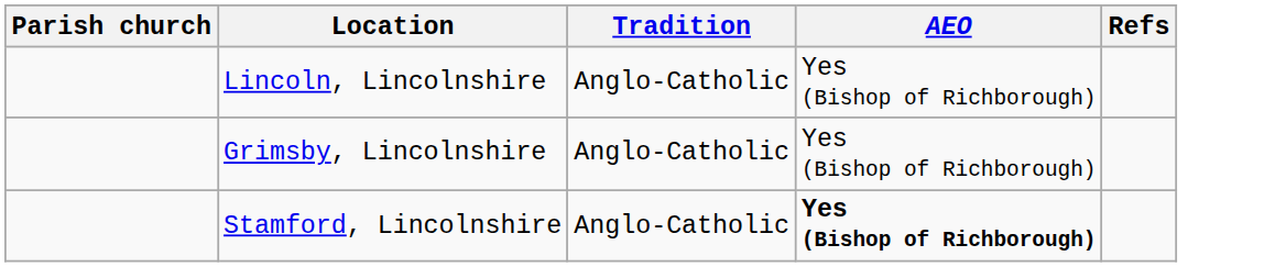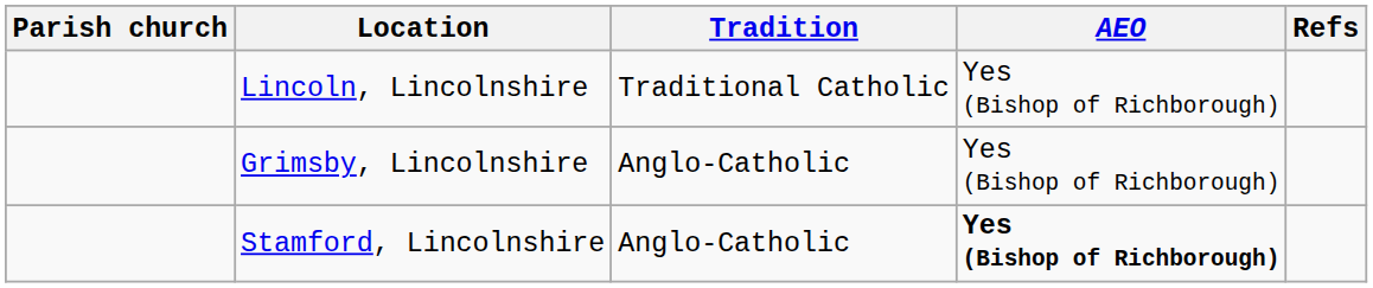Lincoln, Lincolnshire | Tradition: Anglo-Catholic -> Traditional Catholic
